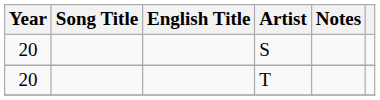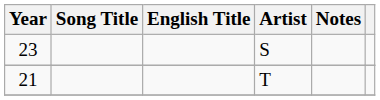S | Year: 20 -> 23
T | Year: 20 -> 21
